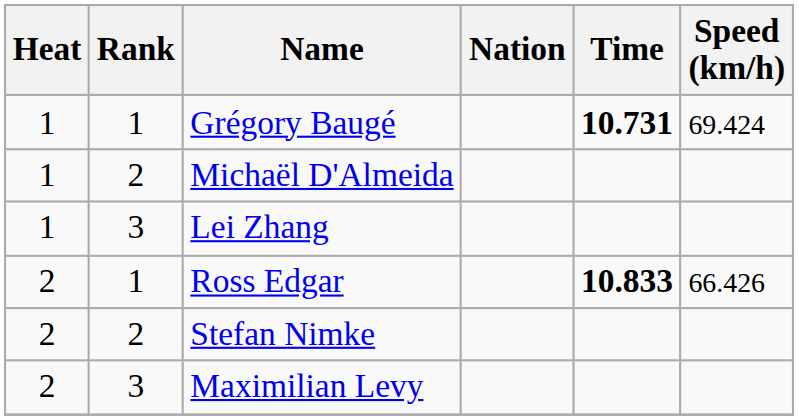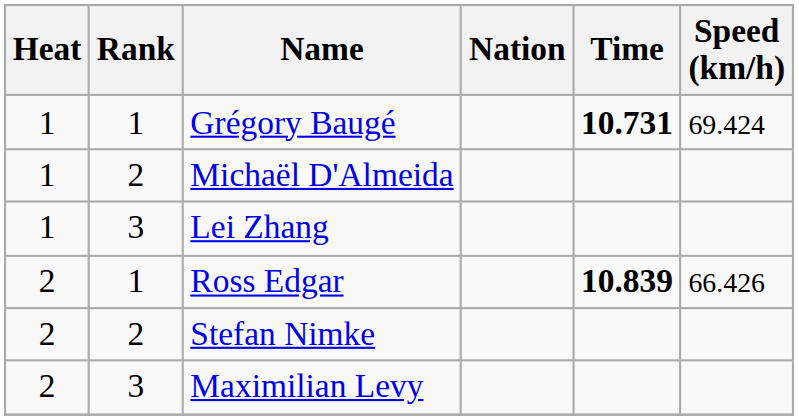Ross Edgar | Time: 10.833 -> 10.839
